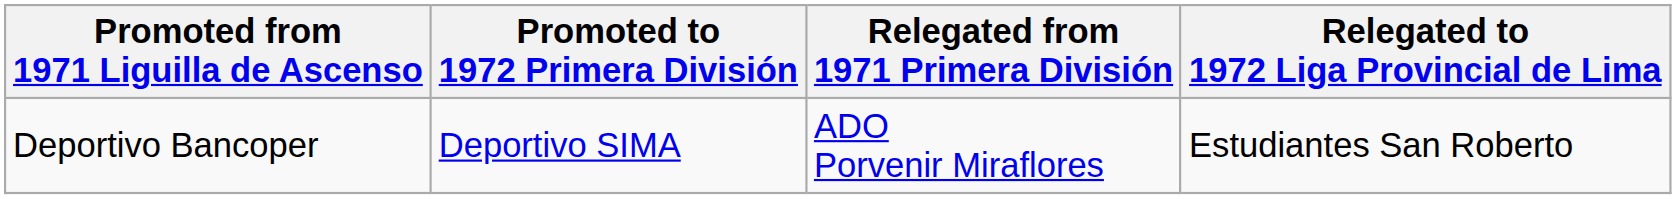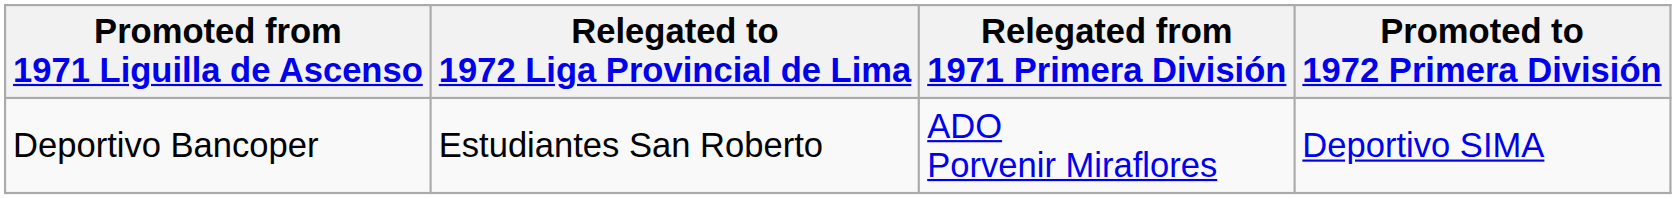columns swapped: Promoted to 1972 Primera División <-> Relegated to 1972 Liga Provincial de Lima
